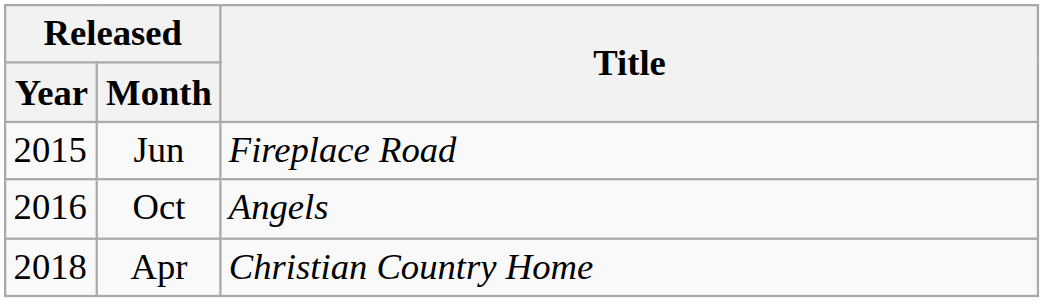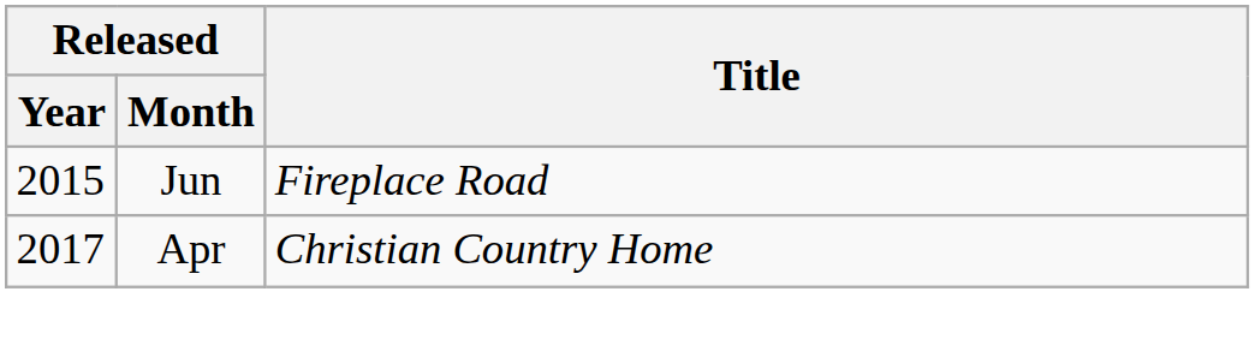- row: 2016 | Oct | Angels
Apr | Released / Year: 2018 -> 2017
